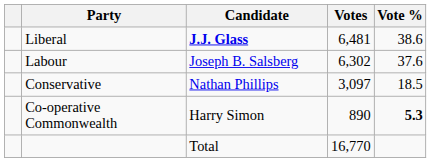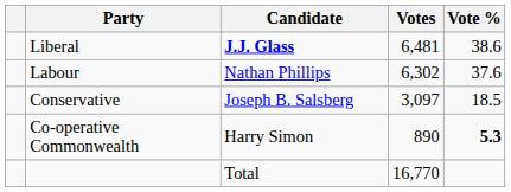Labour | Candidate: Joseph B. Salsberg -> Nathan Phillips
Conservative | Candidate: Nathan Phillips -> Joseph B. Salsberg
